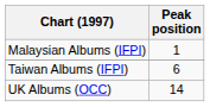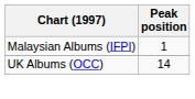- row: Taiwan Albums (IFPI) | 6
